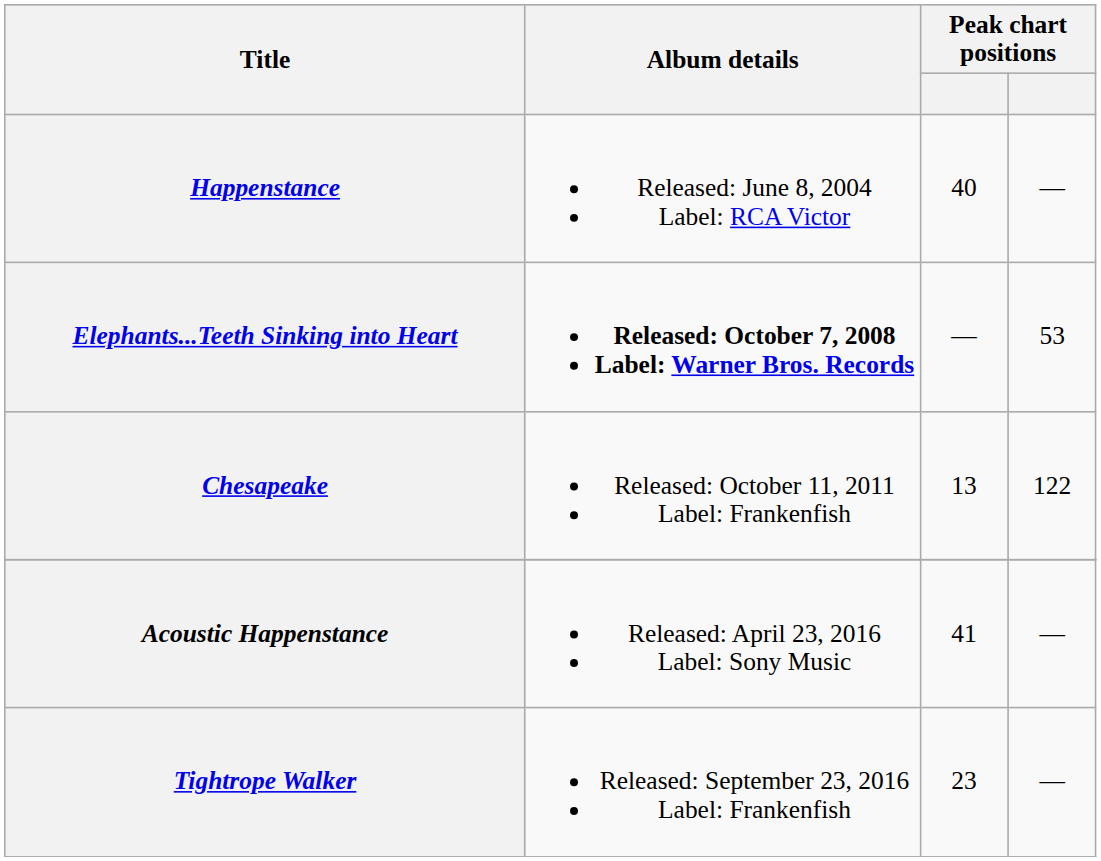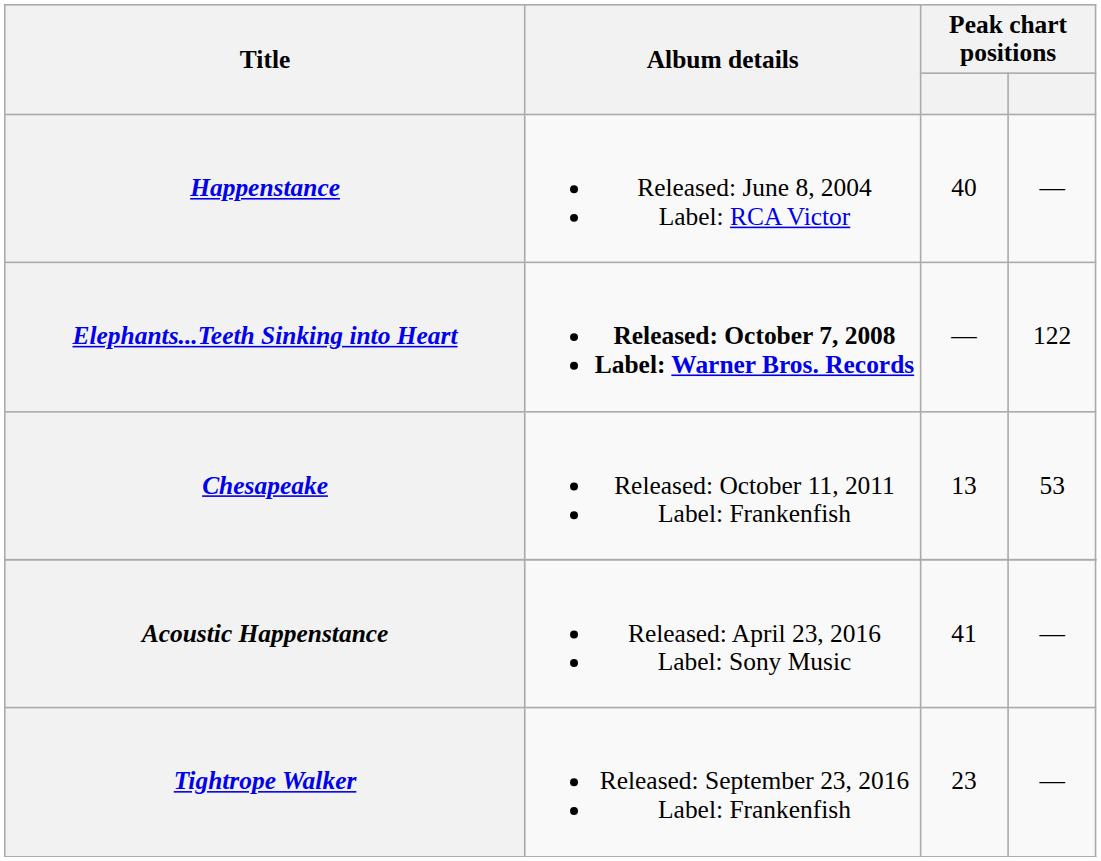Elephants...Teeth Sinking into Heart | column 4: 53 -> 122
Chesapeake | column 4: 122 -> 53
